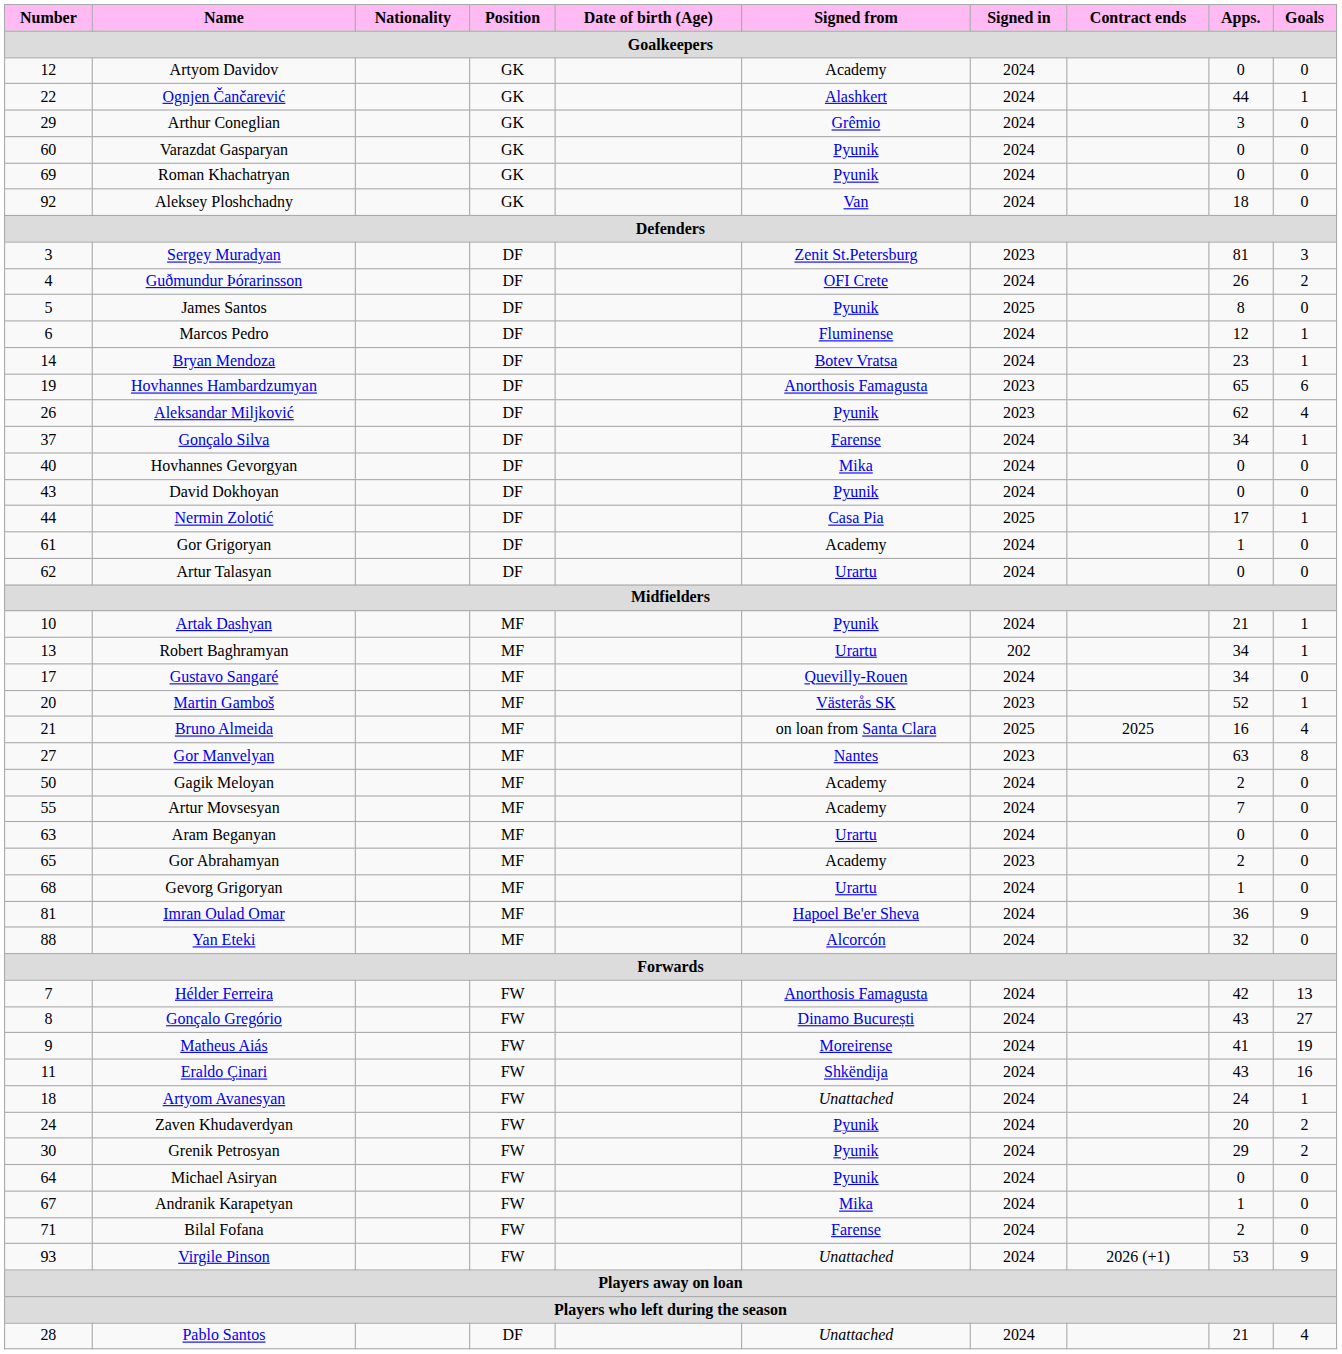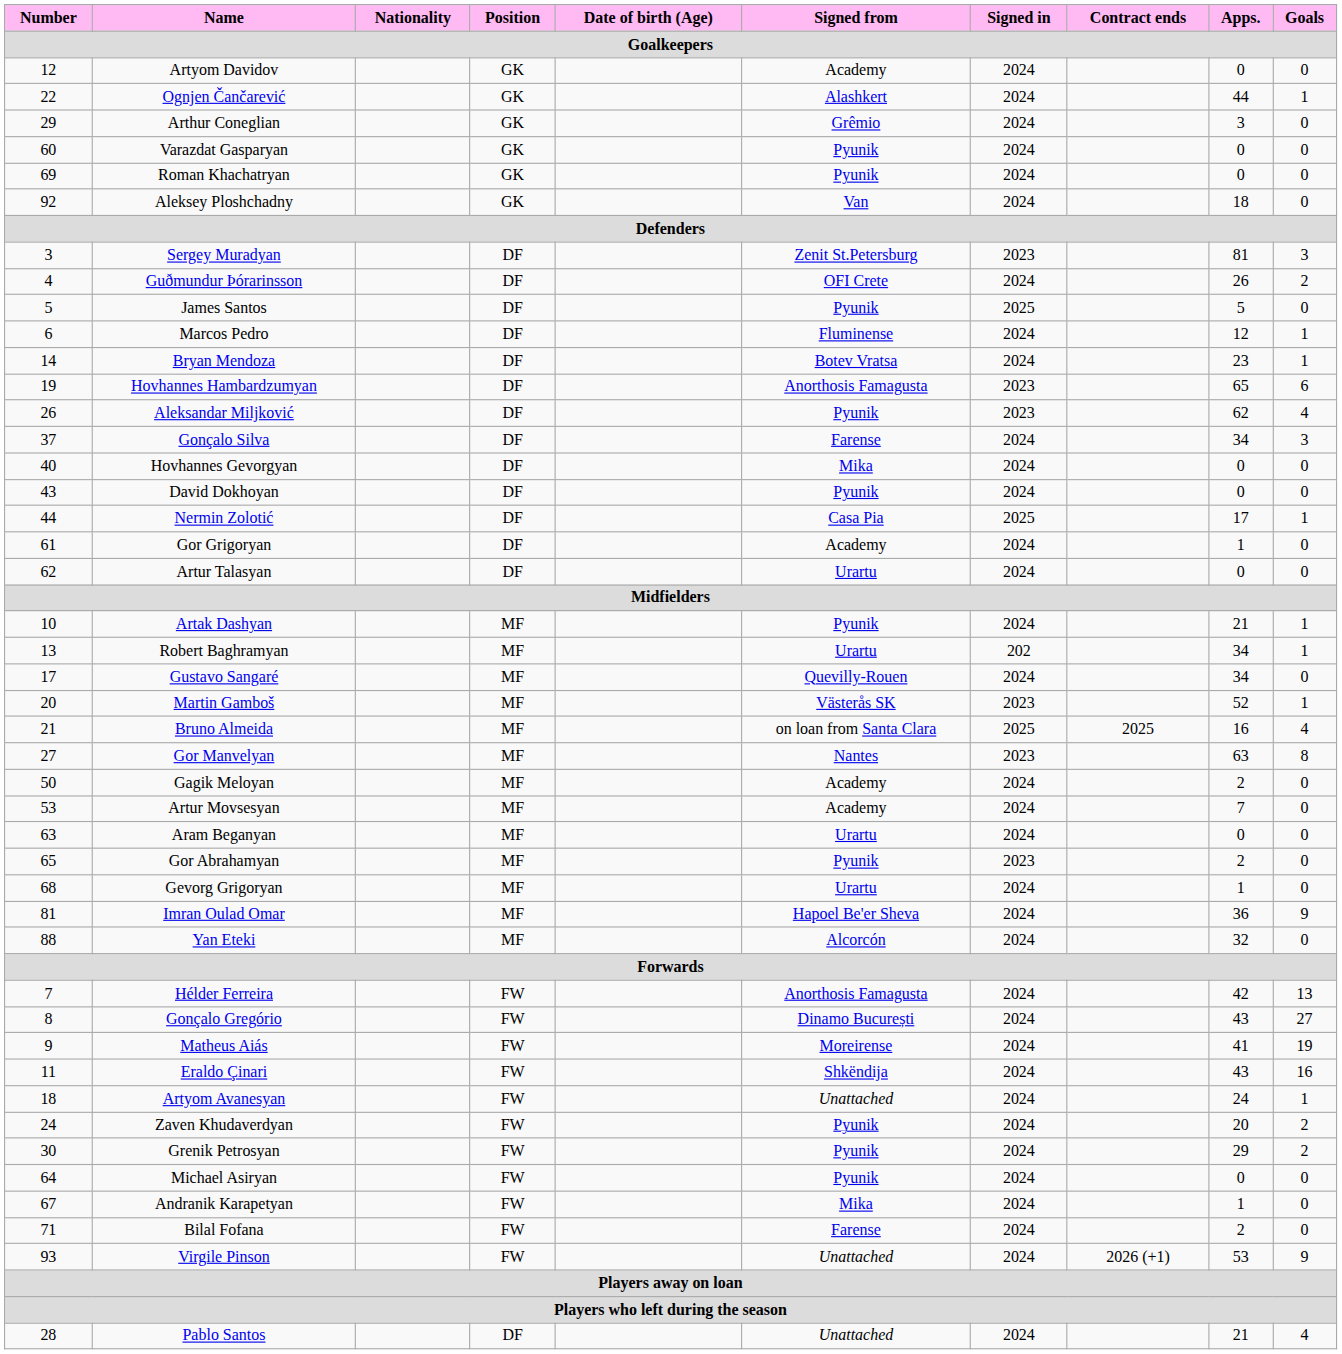James Santos | Apps.: 8 -> 5
Gonçalo Silva | Goals: 1 -> 3
Artur Movsesyan | Number: 55 -> 53
Gor Abrahamyan | Signed from: Academy -> Pyunik
